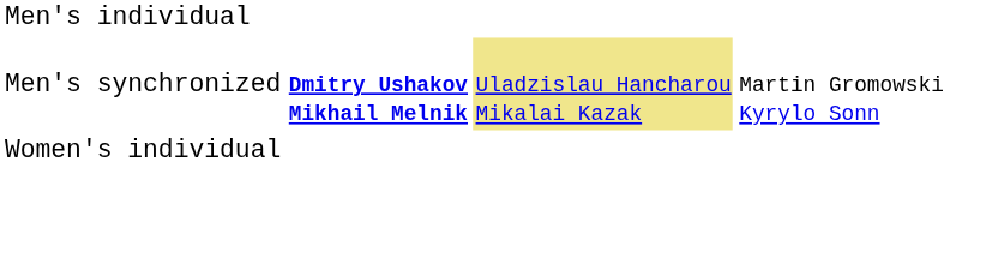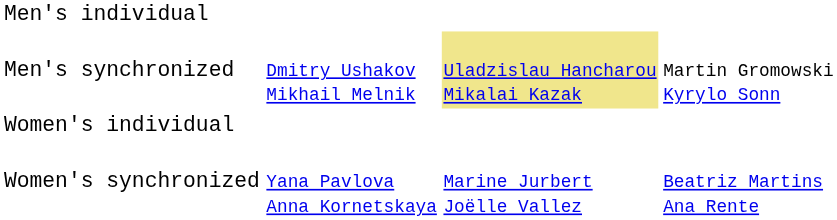Men's synchronized | column 2: bold -> normal
+ row: Women's synchronized | Yana Pavlova Anna Kornetskaya | Marine Jurbert Joëlle Vallez | Beatriz Martins Ana Rente
